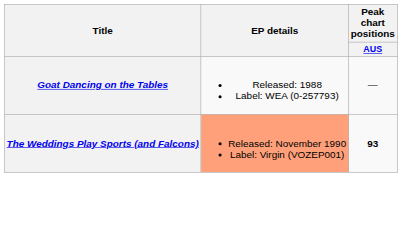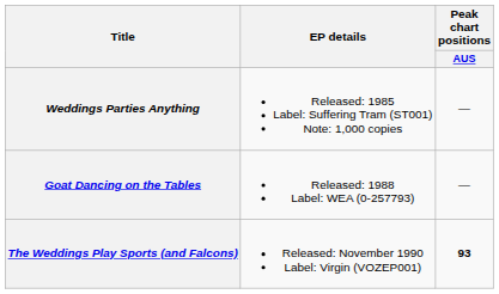+ row: Weddings Parties Anything | Released: 1985 Label: Suffering Tram (ST001) Note: 1,000 copies | —
The Weddings Play Sports (and Falcons) | EP details: lightsalmon background -> no background
